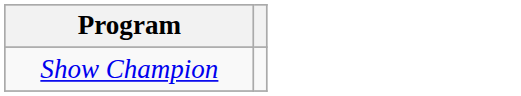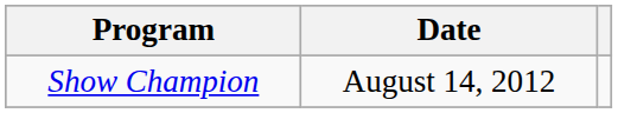+ column: Date | August 14, 2012
